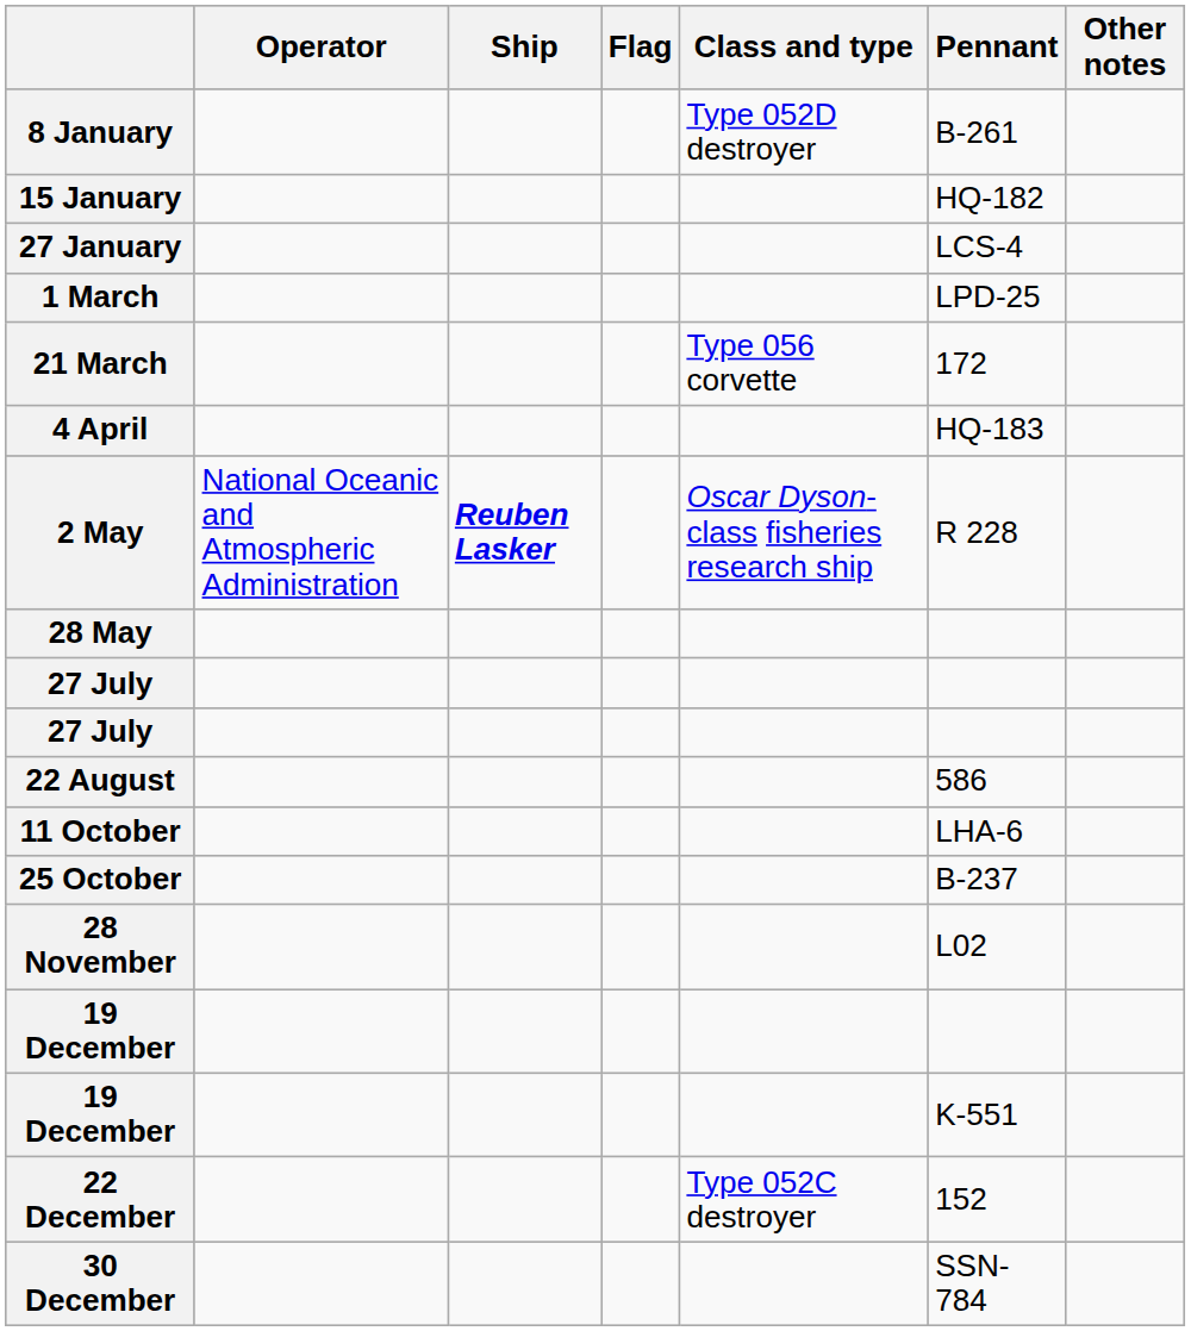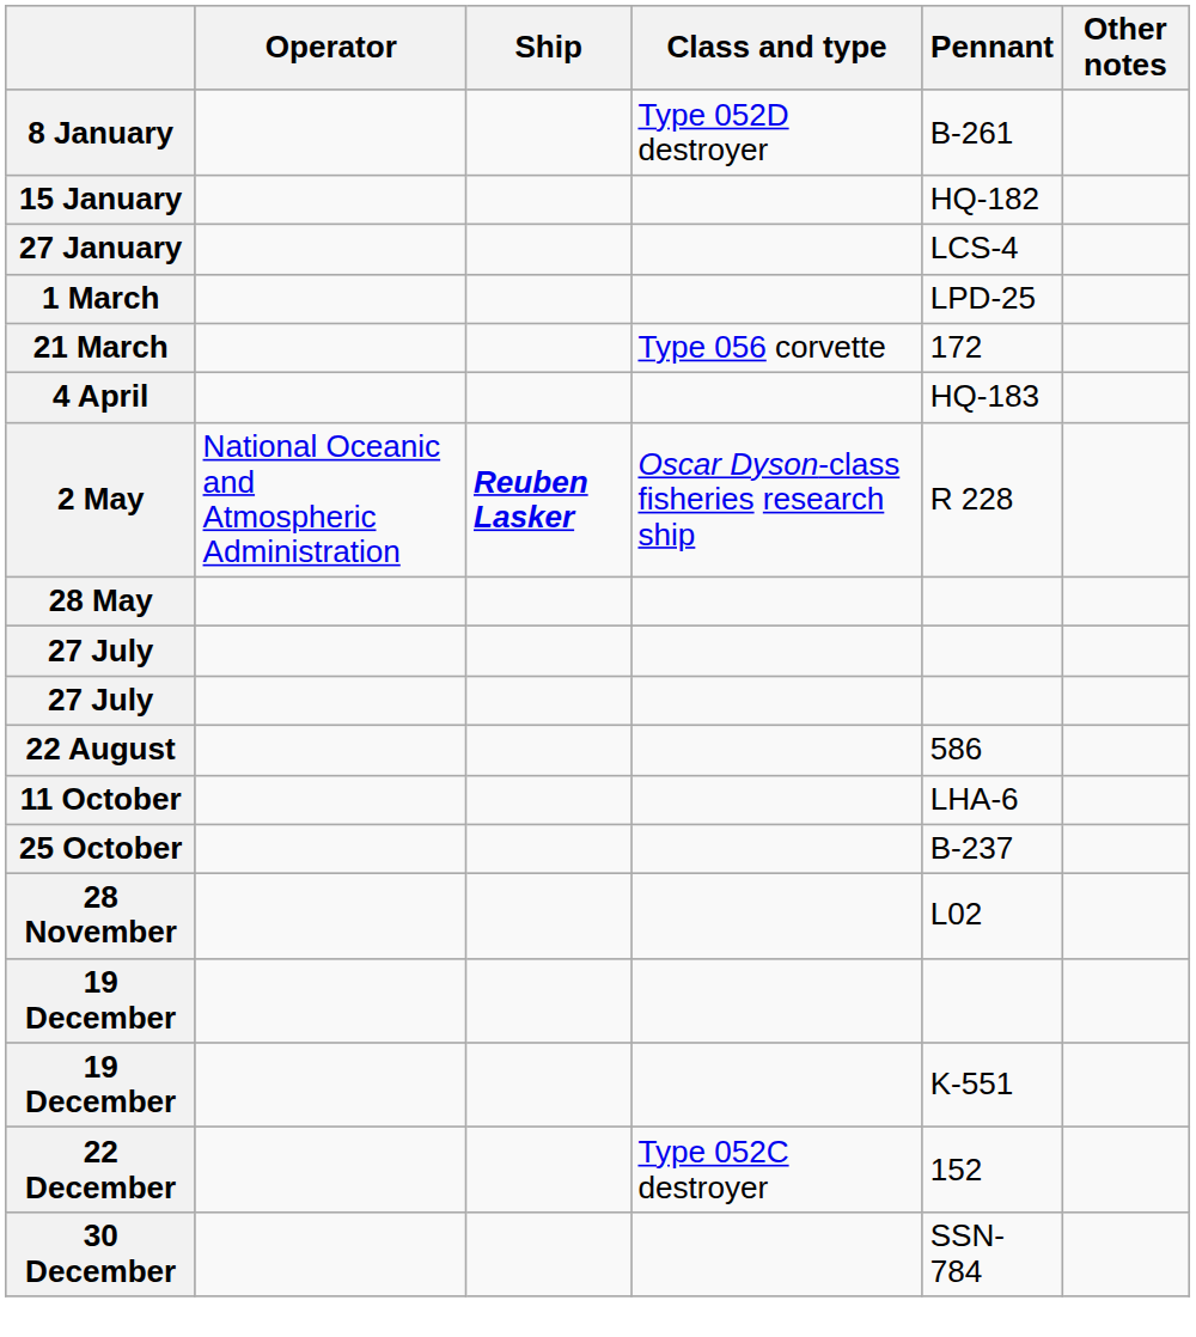- column: Flag
